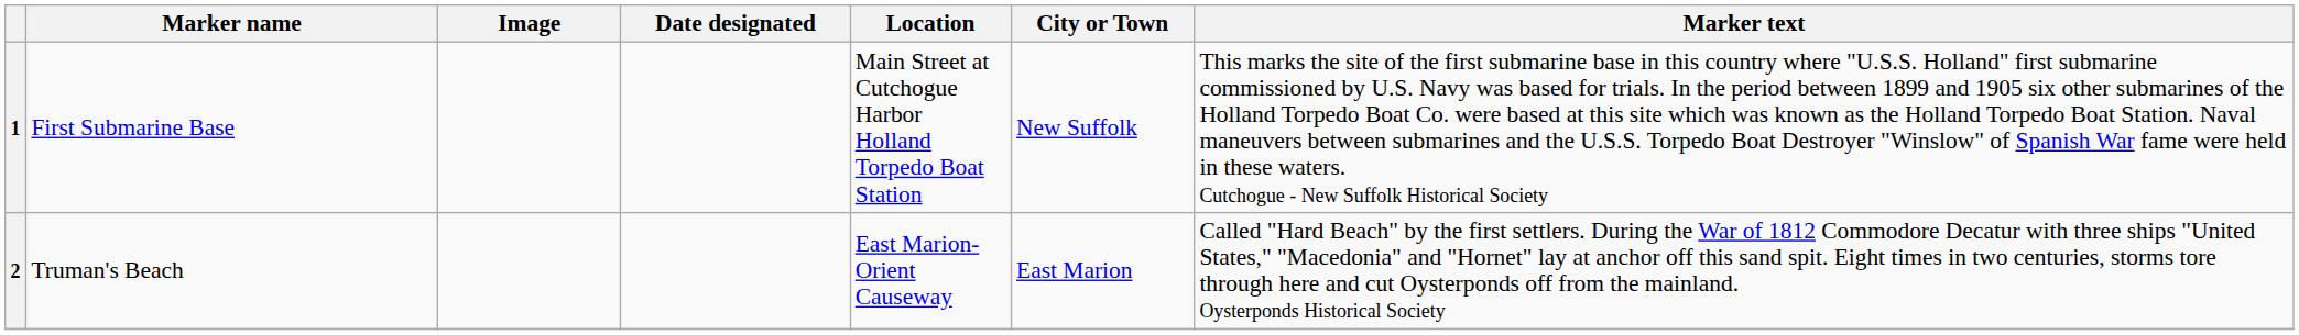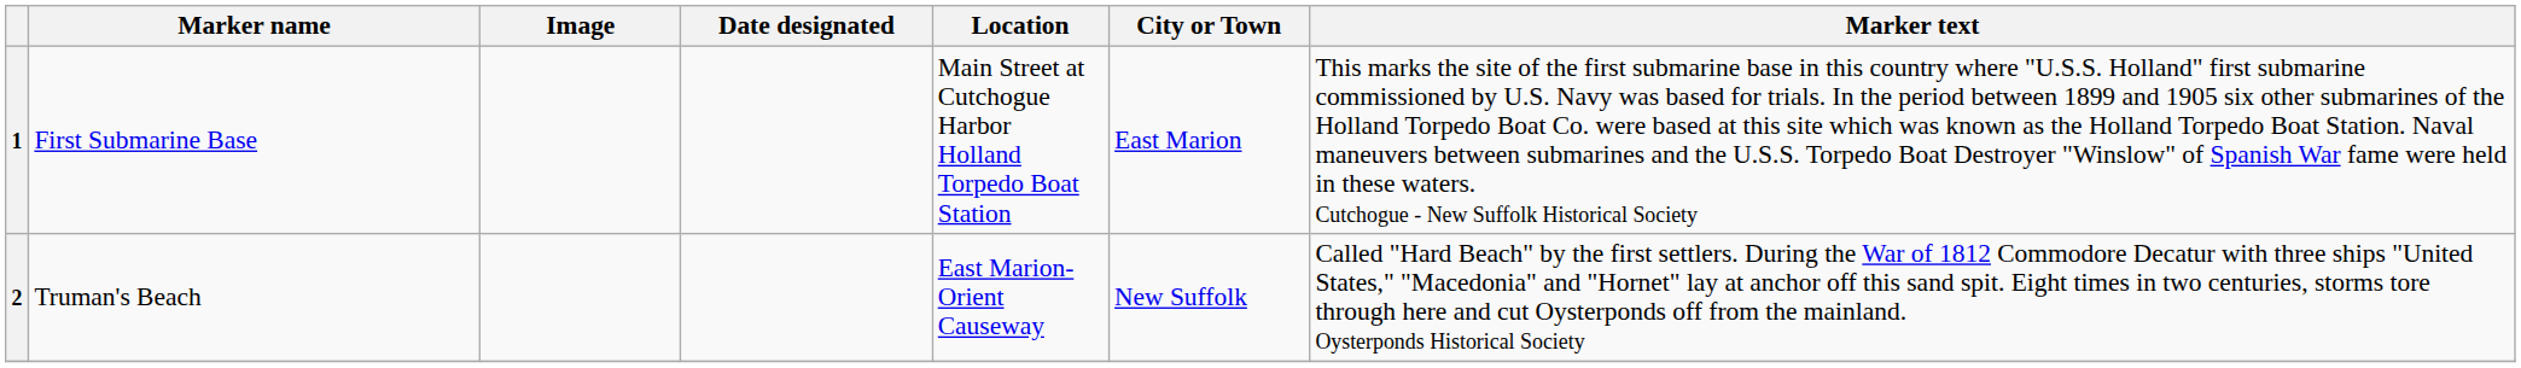1 | City or Town: New Suffolk -> East Marion
2 | City or Town: East Marion -> New Suffolk
